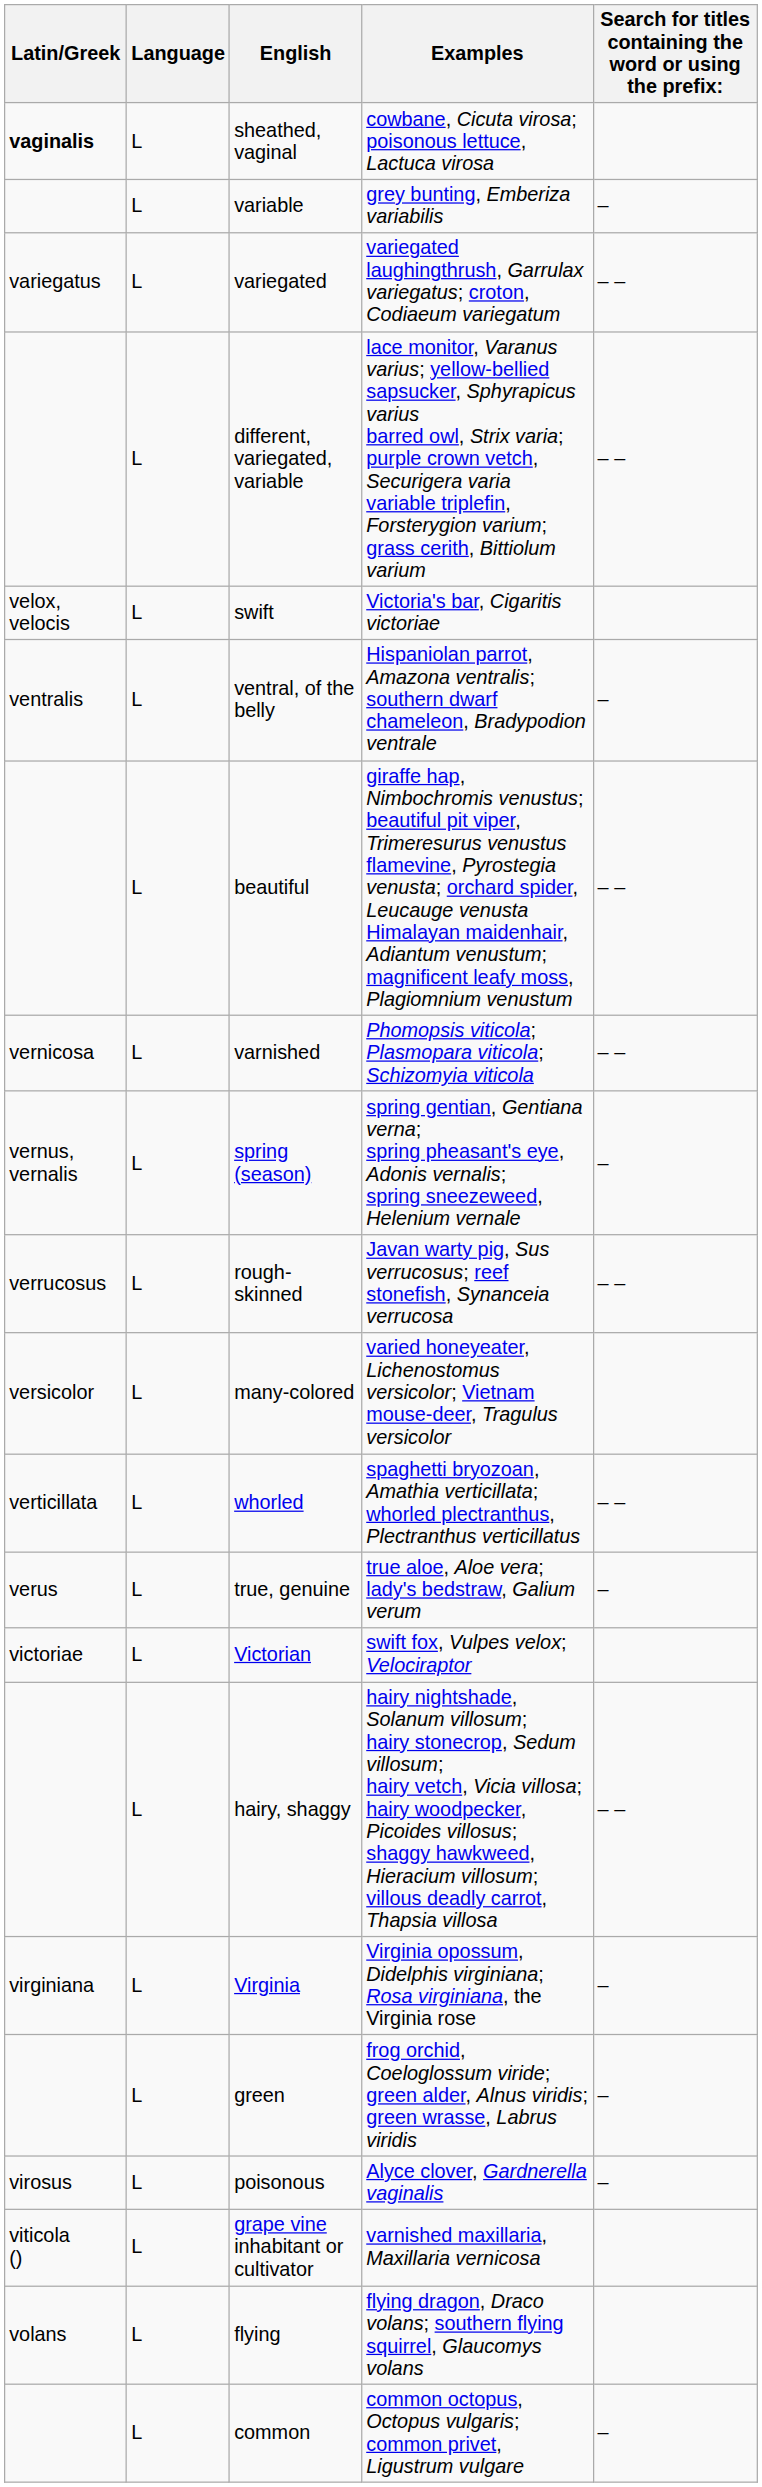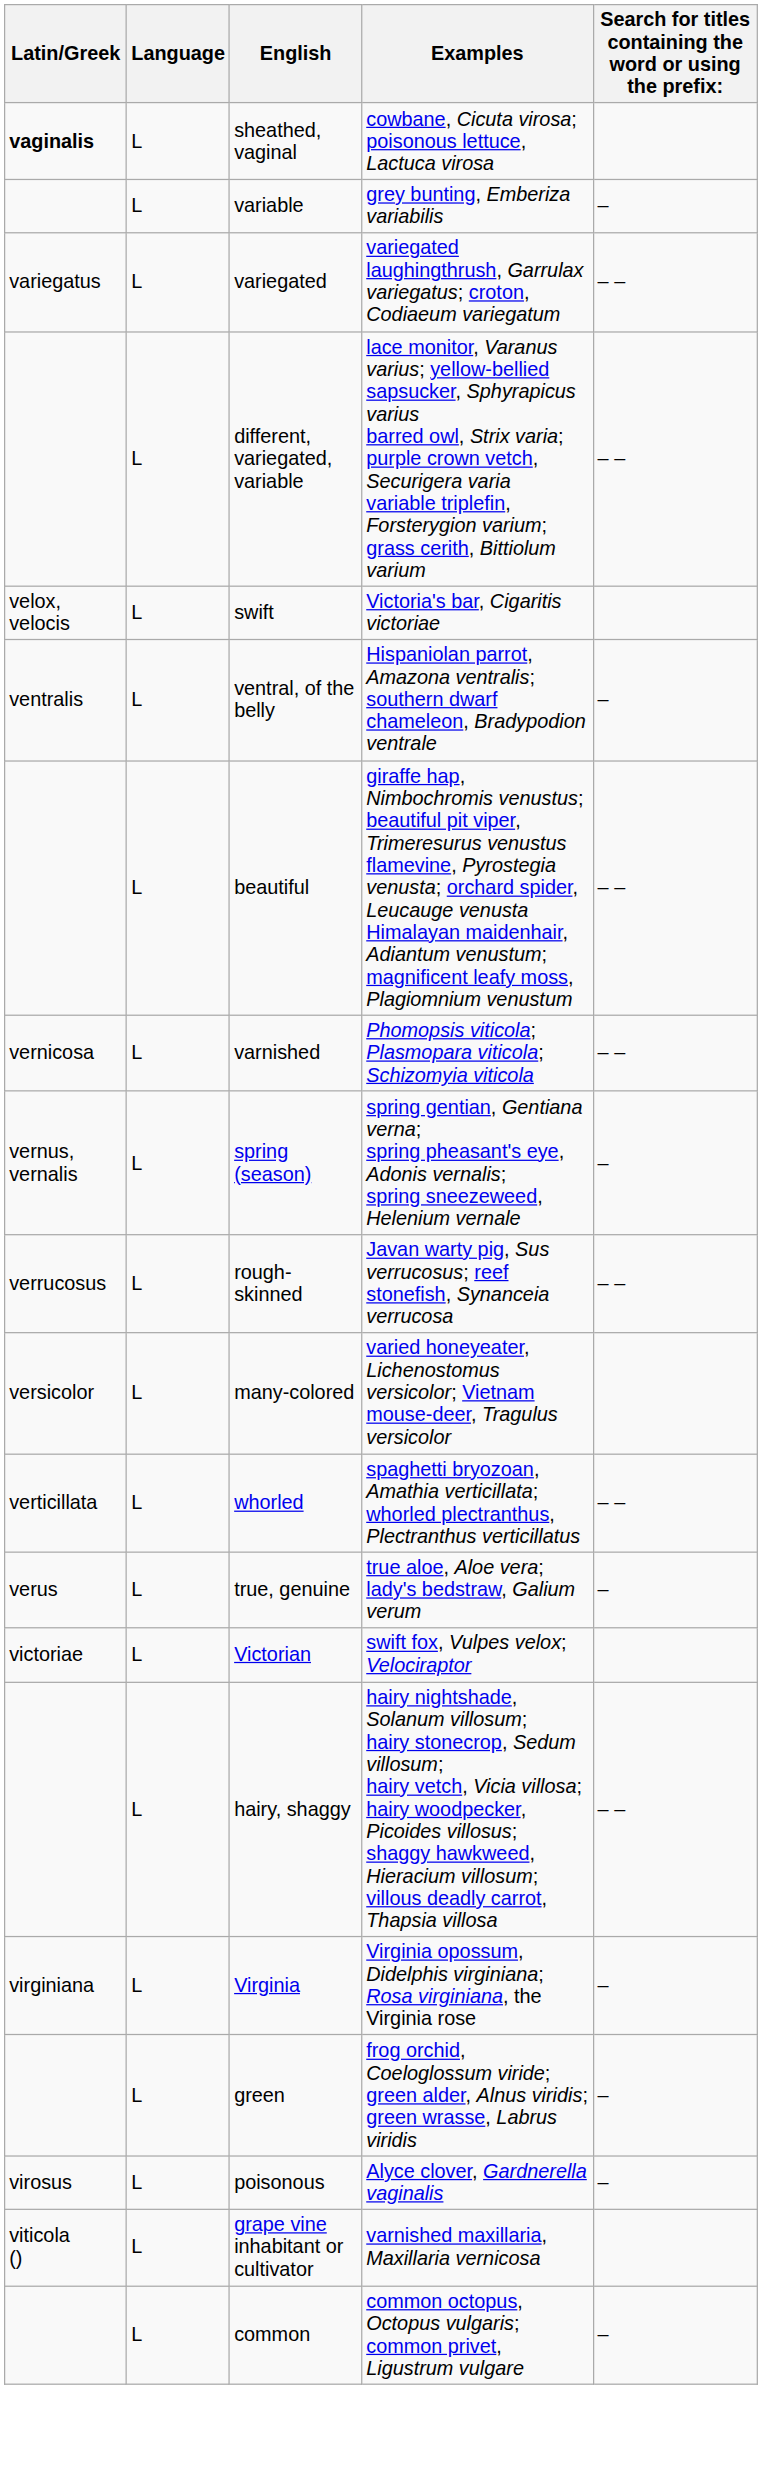- row: volans | L | flying | flying dragon, Draco volans; southern flying squirrel, Glaucomys volans
